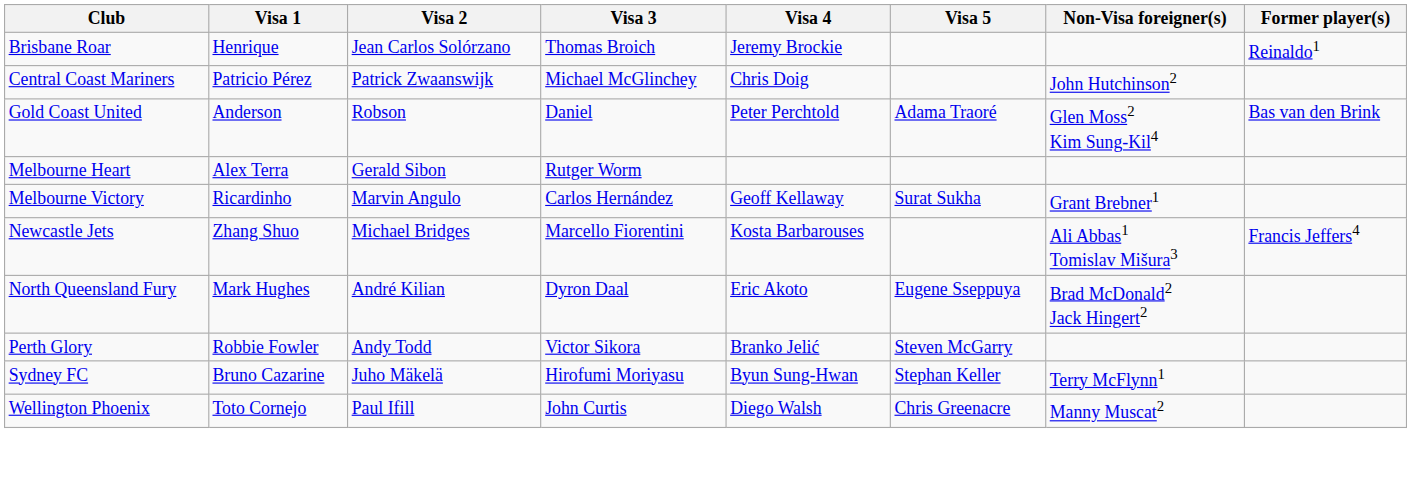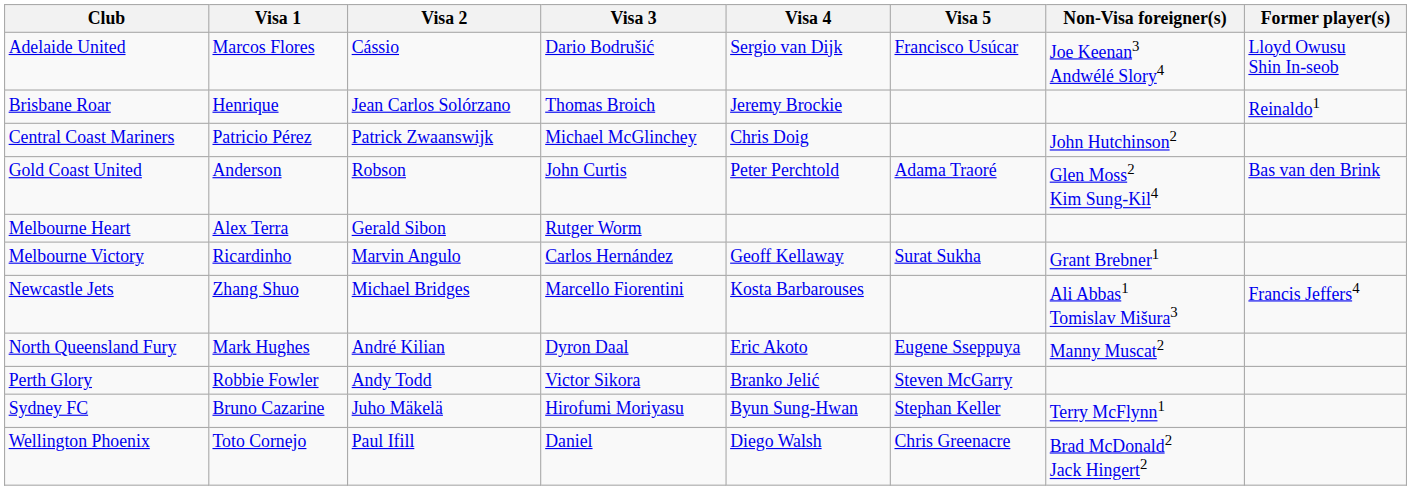+ row: Adelaide United | Marcos Flores | Cássio | Dario Bodrušić | Sergio van Dijk | Francisco Usúcar | Joe Keenan3 Andwélé Slory4 | Lloyd Owusu Shin In-seob
Gold Coast United | Visa 3: Daniel -> John Curtis
North Queensland Fury | Non-Visa foreigner(s): Brad McDonald2 Jack Hingert2 -> Manny Muscat2
Wellington Phoenix | Visa 3: John Curtis -> Daniel
Wellington Phoenix | Non-Visa foreigner(s): Manny Muscat2 -> Brad McDonald2 Jack Hingert2
